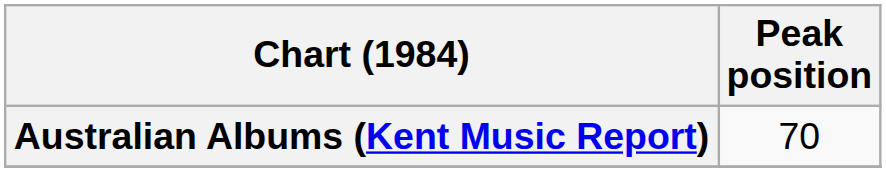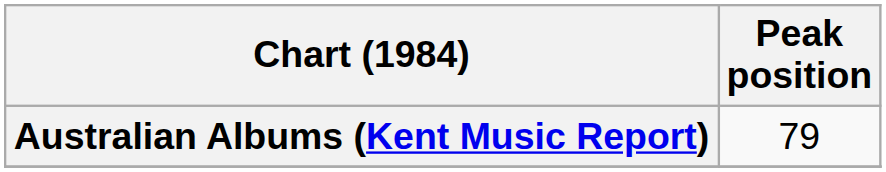Australian Albums (Kent Music Report) | Peak position: 70 -> 79
